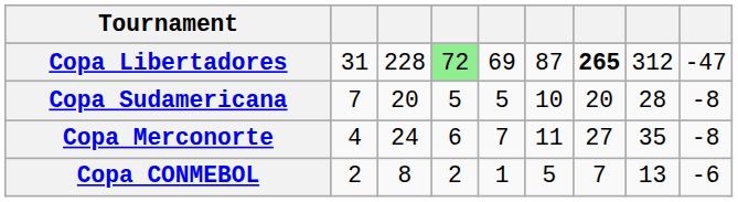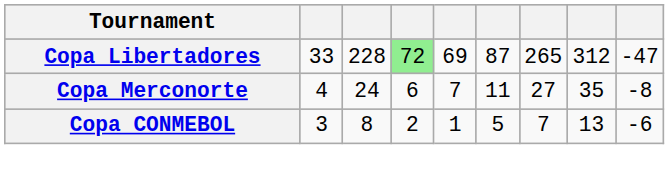Copa Libertadores | column 2: 31 -> 33
Copa Libertadores | column 7: bold -> normal
- row: Copa Sudamericana | 7 | 20 | 5 | 5 | 10 | 20 | 28 | -8
Copa CONMEBOL | column 2: 2 -> 3
